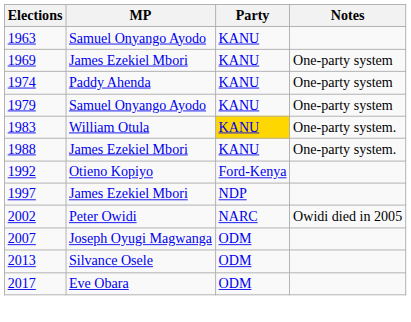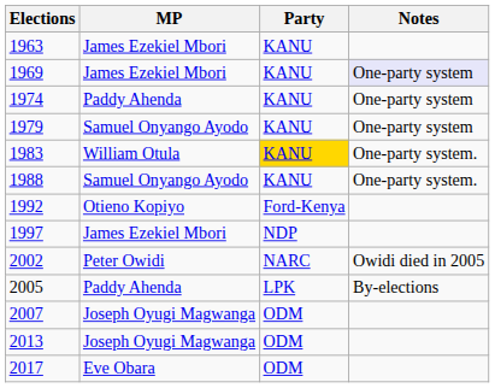1963 | MP: Samuel Onyango Ayodo -> James Ezekiel Mbori
1969 | Notes: no background -> lavender background
1988 | MP: James Ezekiel Mbori -> Samuel Onyango Ayodo
+ row: 2005 | Paddy Ahenda | LPK | By-elections
2013 | MP: Silvance Osele -> Joseph Oyugi Magwanga
